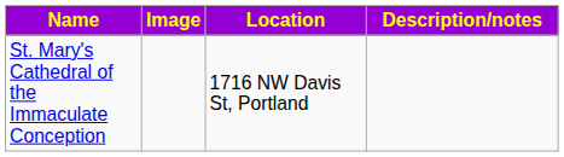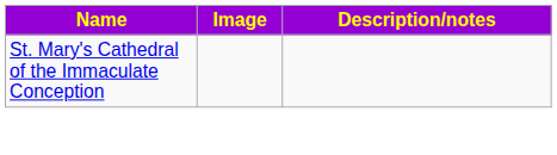- column: Location | 1716 NW Davis St, Portland
